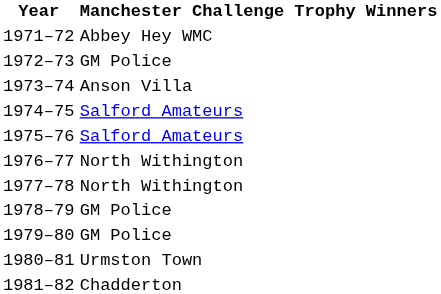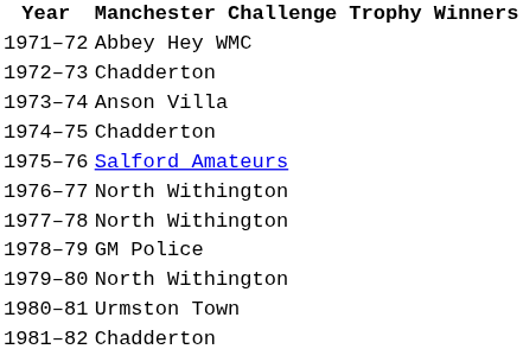1972–73 | Manchester Challenge Trophy Winners: GM Police -> Chadderton
1974–75 | Manchester Challenge Trophy Winners: Salford Amateurs -> Chadderton
1979–80 | Manchester Challenge Trophy Winners: GM Police -> North Withington
